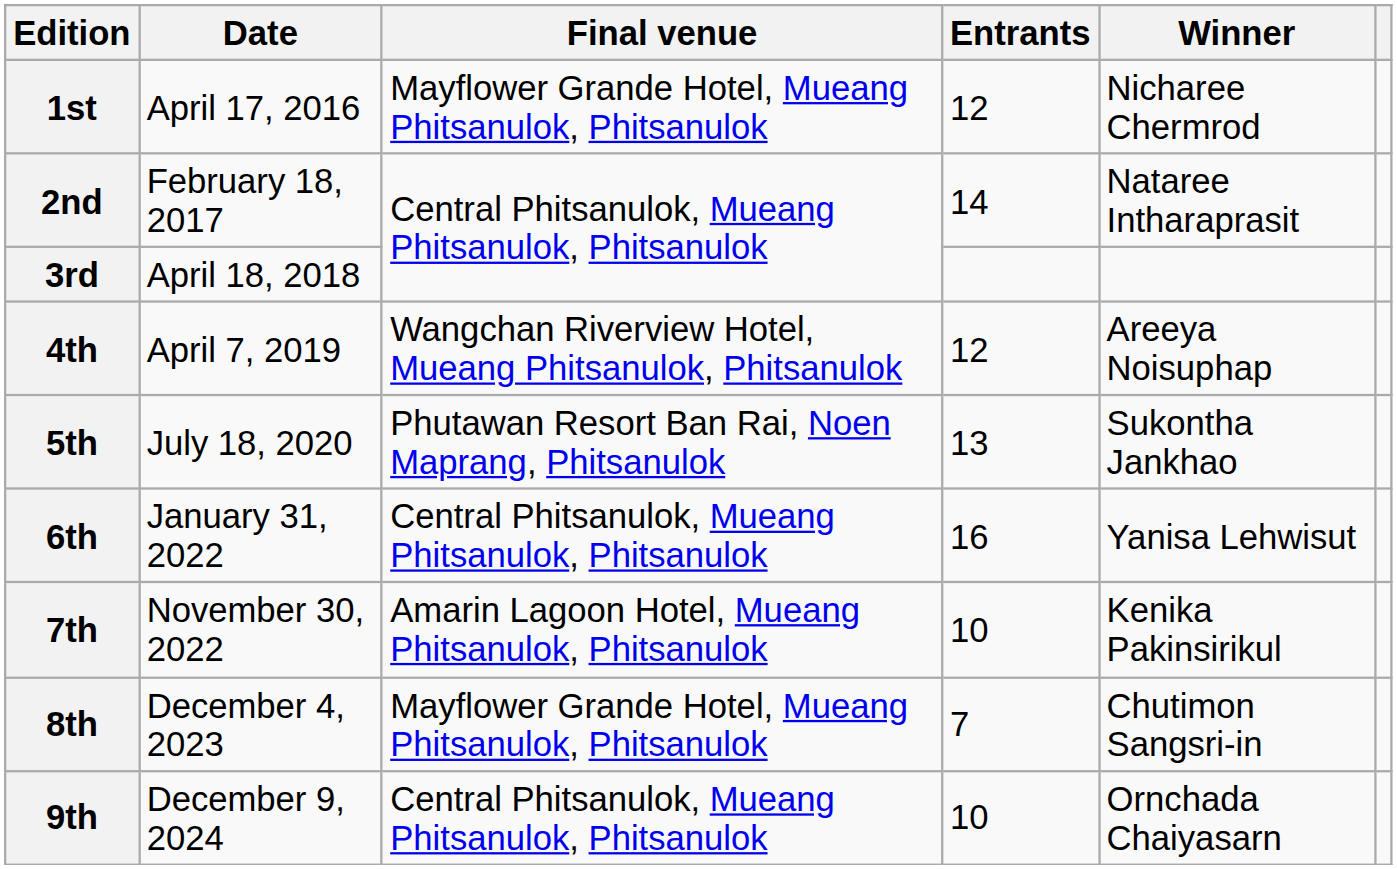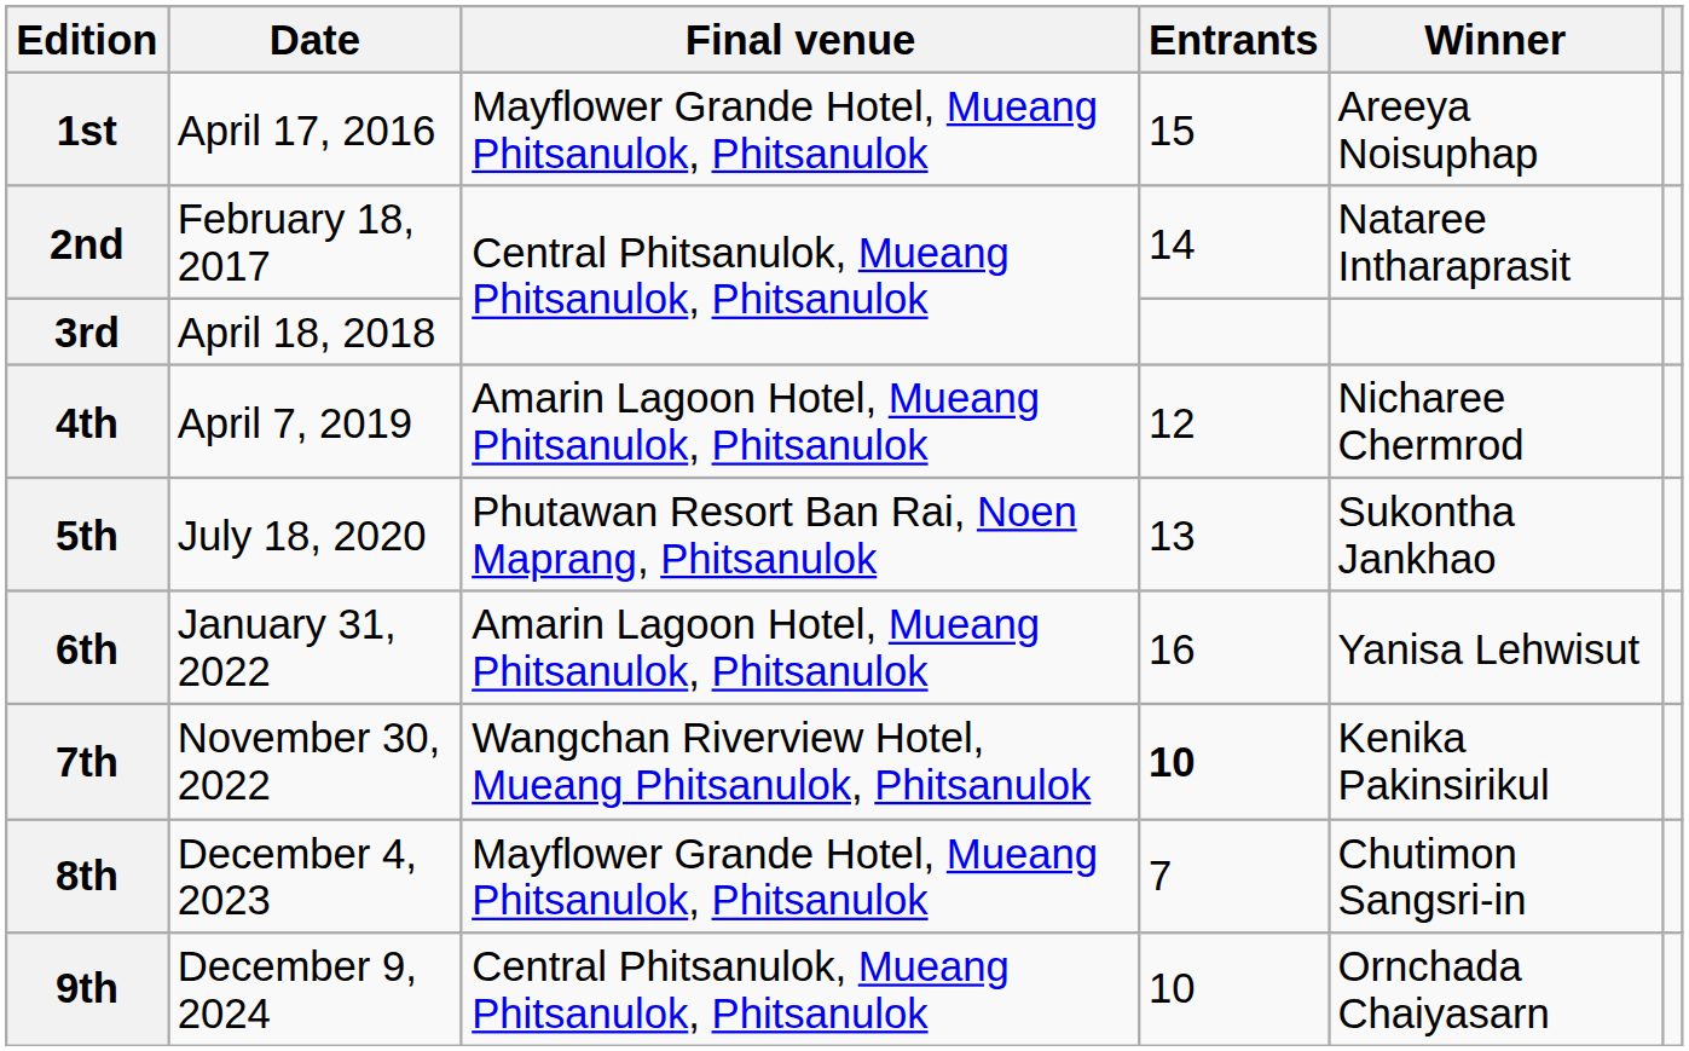1st | Entrants: 12 -> 15
1st | Winner: Nicharee Chermrod -> Areeya Noisuphap
4th | Final venue: Wangchan Riverview Hotel, Mueang Phitsanulok, Phitsanulok -> Amarin Lagoon Hotel, Mueang Phitsanulok, Phitsanulok
4th | Winner: Areeya Noisuphap -> Nicharee Chermrod
6th | Final venue: Central Phitsanulok, Mueang Phitsanulok, Phitsanulok -> Amarin Lagoon Hotel, Mueang Phitsanulok, Phitsanulok
7th | Final venue: Amarin Lagoon Hotel, Mueang Phitsanulok, Phitsanulok -> Wangchan Riverview Hotel, Mueang Phitsanulok, Phitsanulok
7th | Entrants: normal -> bold
